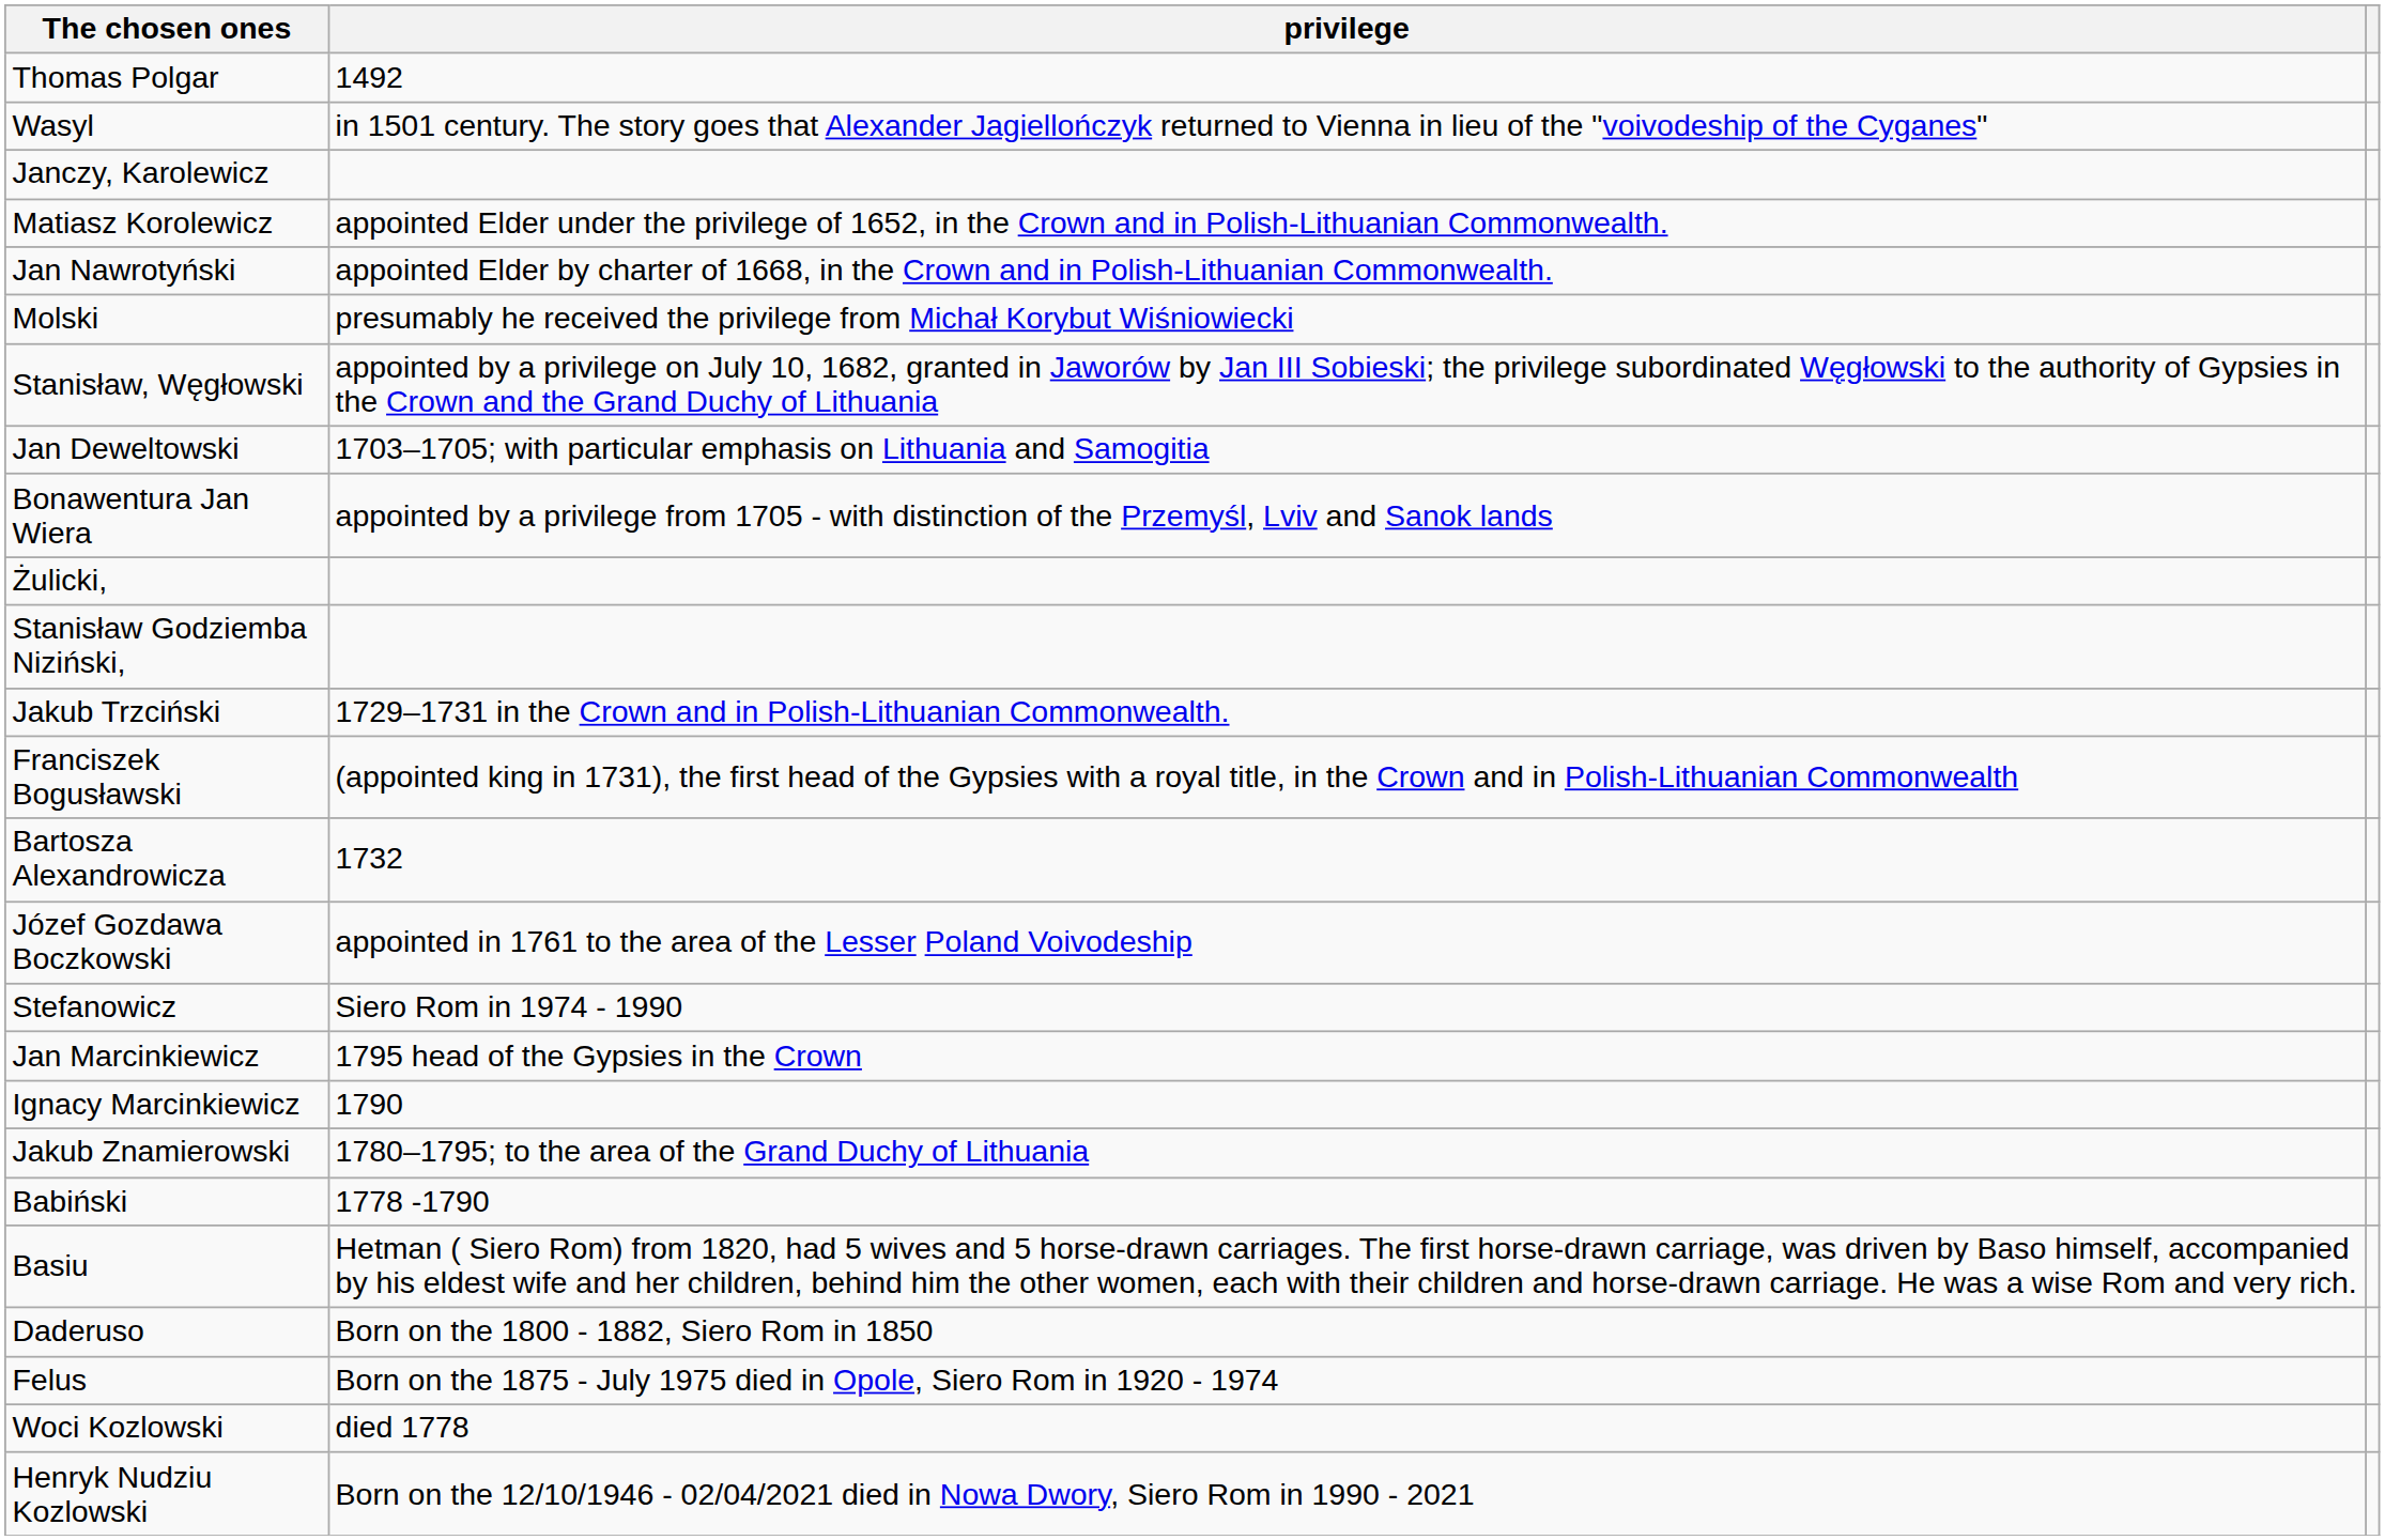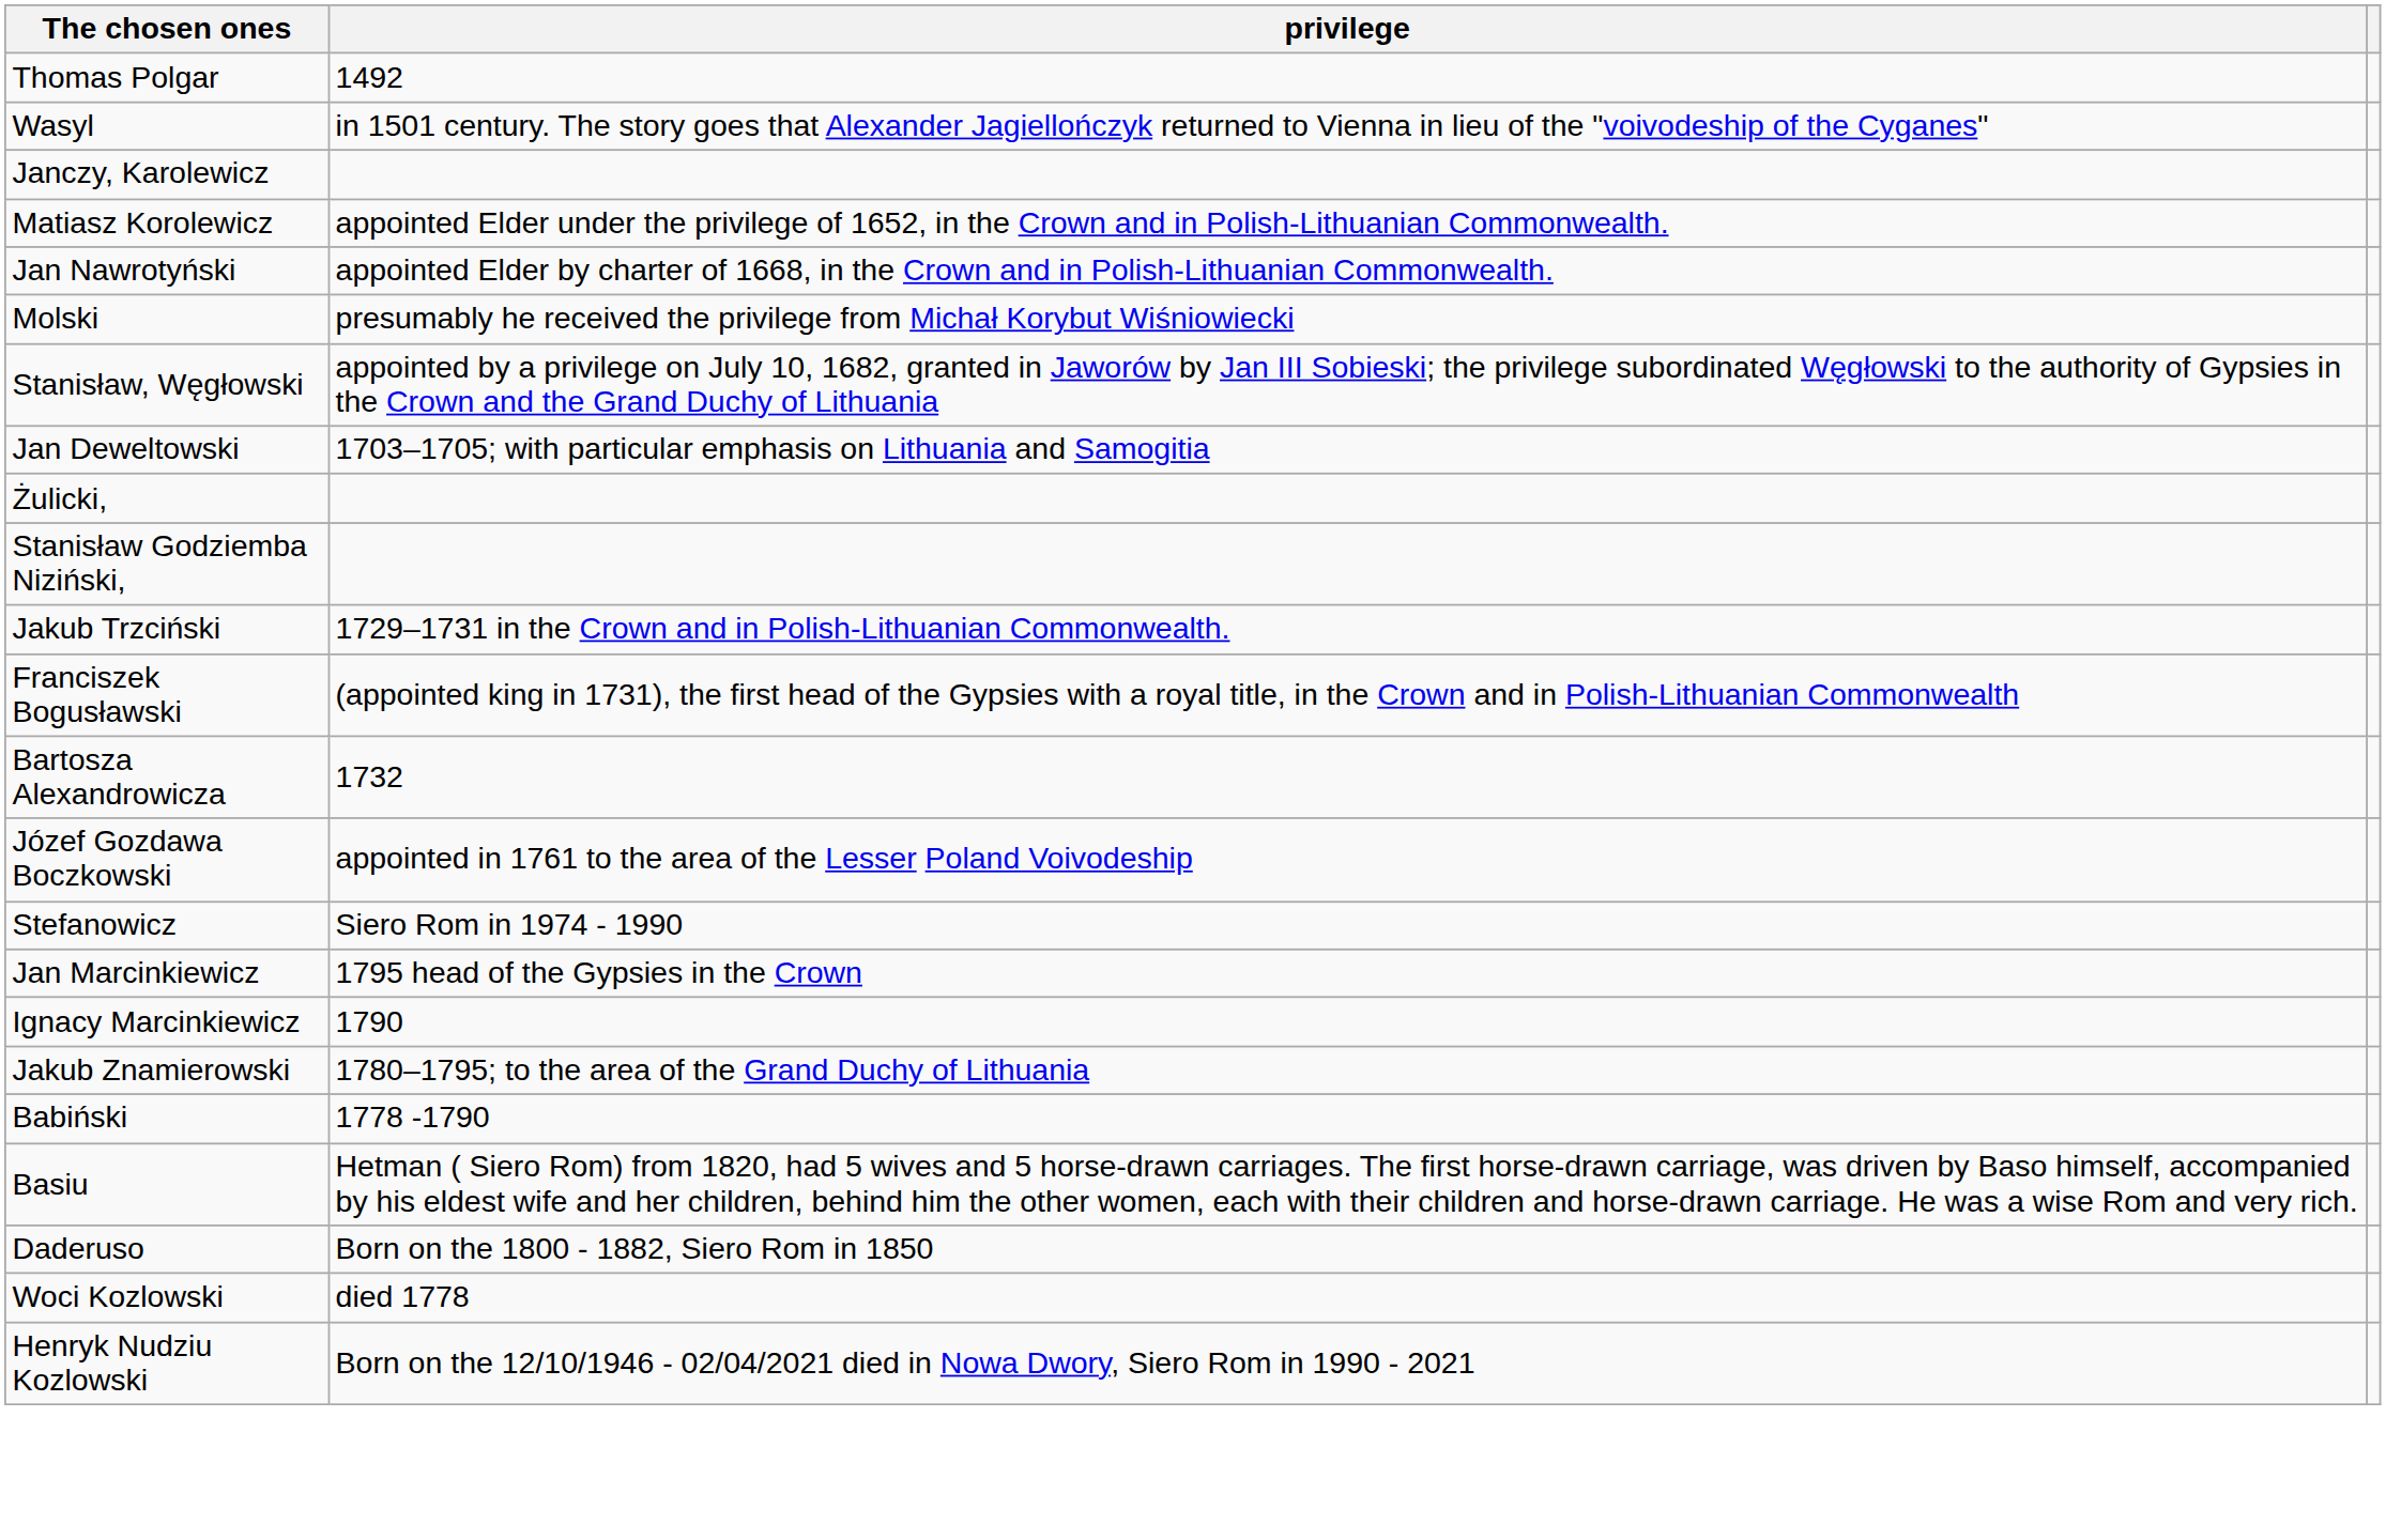- row: Bonawentura Jan Wiera | appointed by a privilege from 1705 - with distinction of the Przemyśl, Lviv and Sanok lands
- row: Felus | Born on the 1875 - July 1975 died in Opole, Siero Rom in 1920 - 1974
